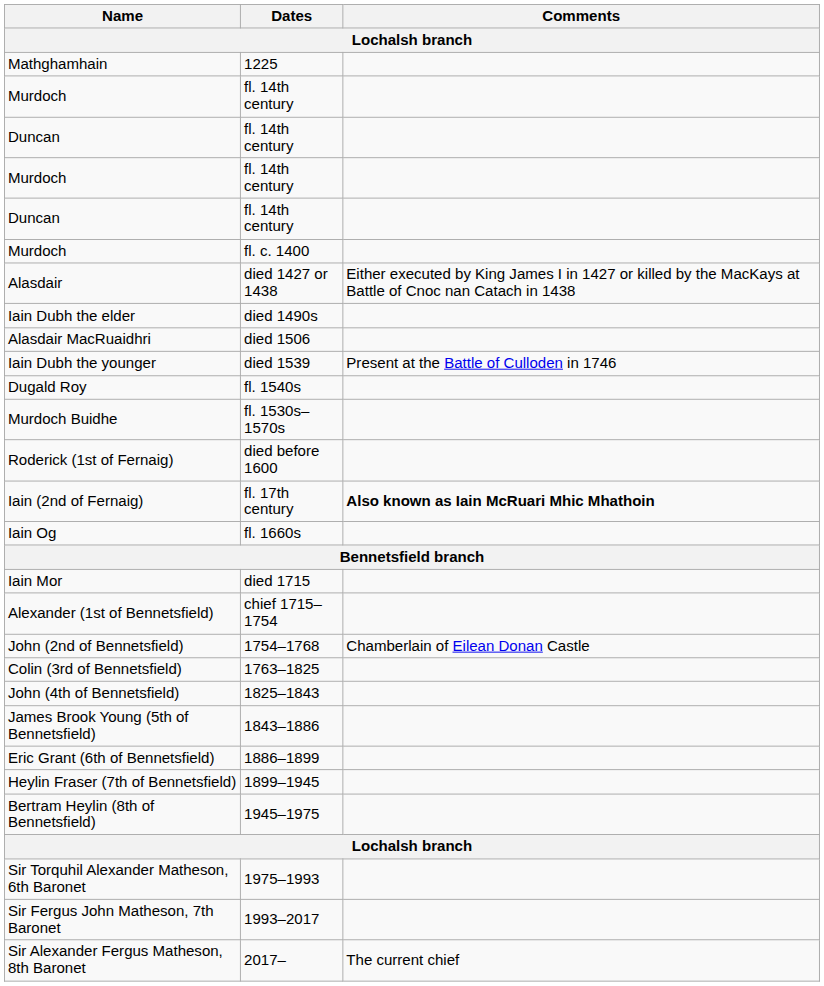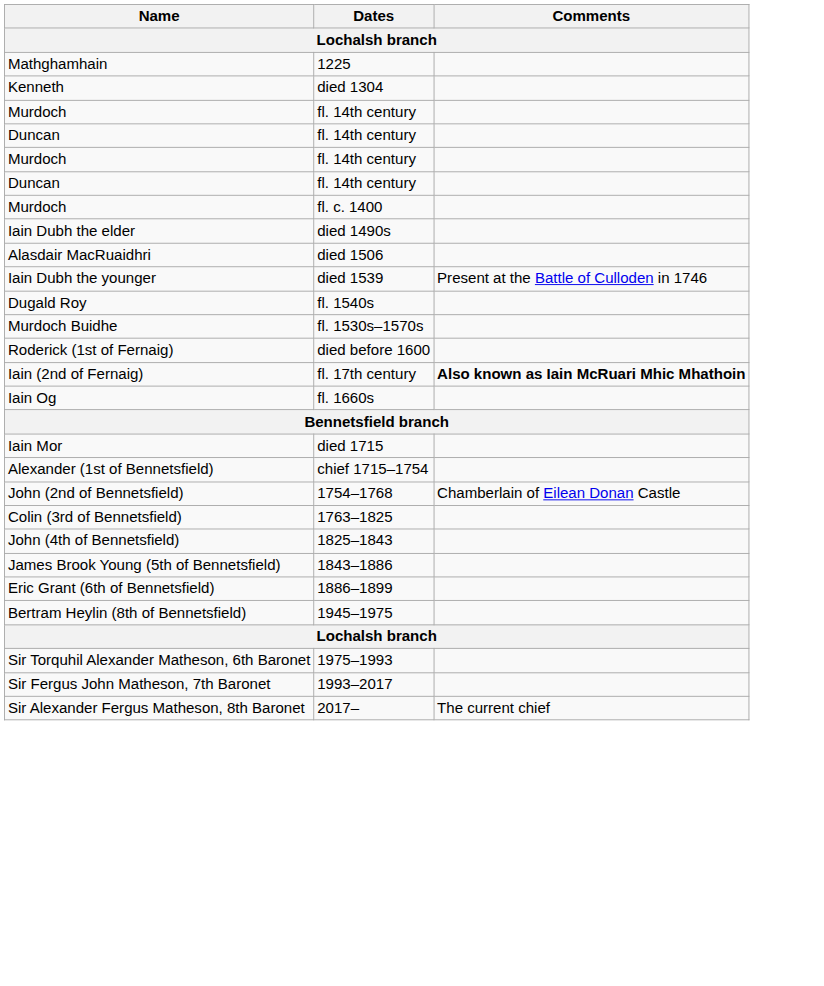+ row: Kenneth | died 1304
- row: Alasdair | died 1427 or 1438 | Either executed by King James I in 1427 or killed by the MacKays at Battle of Cnoc nan Catach in 1438
- row: Heylin Fraser (7th of Bennetsfield) | 1899–1945
